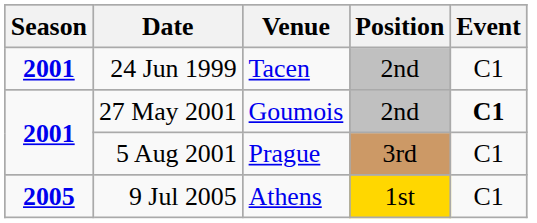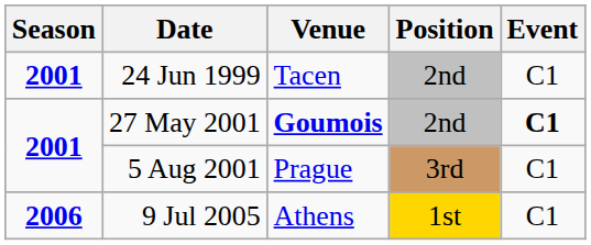27 May 2001 | Venue: normal -> bold
9 Jul 2005 | Season: 2005 -> 2006
